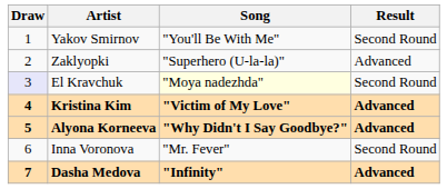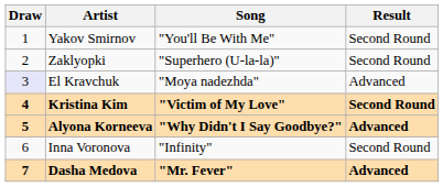Zaklyopki | Result: Advanced -> Second Round
El Kravchuk | Song: lightyellow background -> no background
El Kravchuk | Result: Second Round -> Advanced
Kristina Kim | Result: Advanced -> Second Round
Inna Voronova | Song: "Mr. Fever" -> "Infinity"
Dasha Medova | Song: "Infinity" -> "Mr. Fever"
